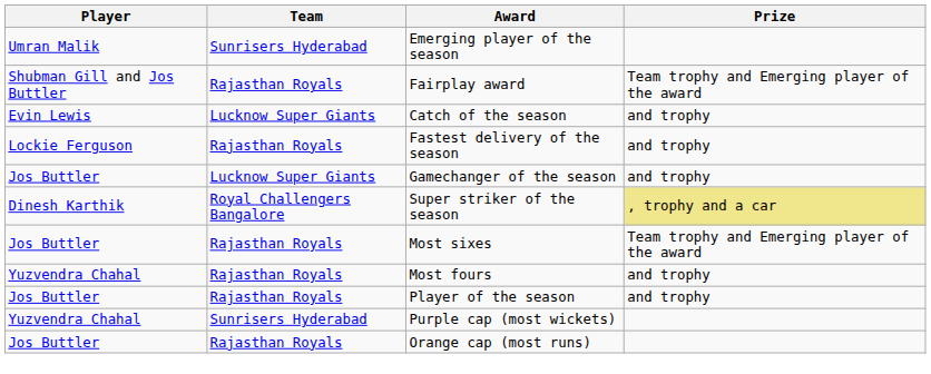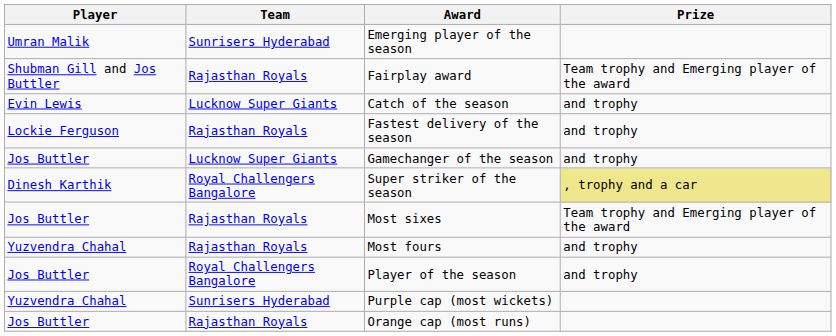Player of the season | Team: Rajasthan Royals -> Royal Challengers Bangalore
